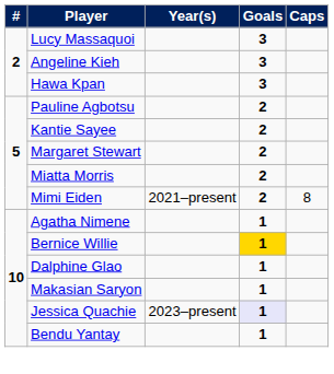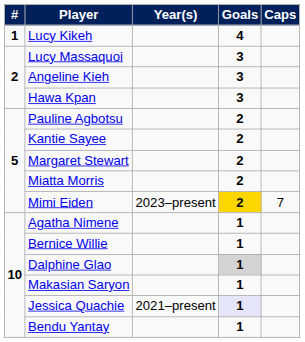+ row: 1 | Lucy Kikeh | 4
Mimi Eiden | Year(s): 2021–present -> 2023–present
Mimi Eiden | Goals: no background -> gold background
Mimi Eiden | Caps: 8 -> 7
Bernice Willie | Goals: gold background -> no background
Dalphine Glao | Goals: no background -> lightgrey background
Jessica Quachie | Year(s): 2023–present -> 2021–present
